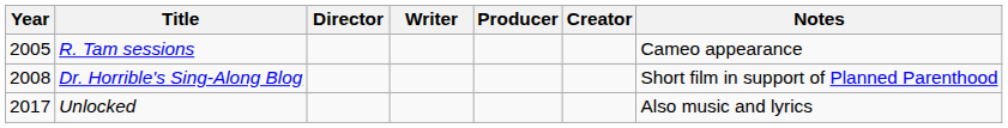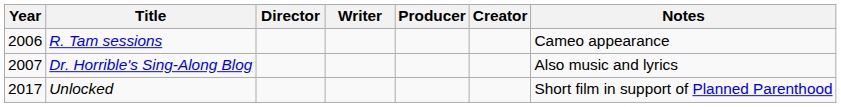R. Tam sessions | Year: 2005 -> 2006
Dr. Horrible's Sing-Along Blog | Year: 2008 -> 2007
Dr. Horrible's Sing-Along Blog | Notes: Short film in support of Planned Parenthood -> Also music and lyrics
Unlocked | Notes: Also music and lyrics -> Short film in support of Planned Parenthood
